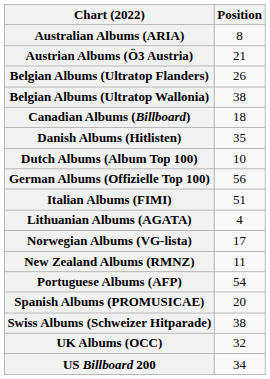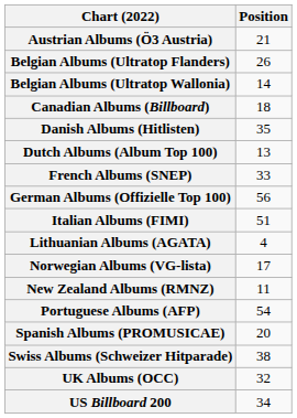- row: Australian Albums (ARIA) | 8
Belgian Albums (Ultratop Wallonia) | Position: 38 -> 14
Dutch Albums (Album Top 100) | Position: 10 -> 13
+ row: French Albums (SNEP) | 33
